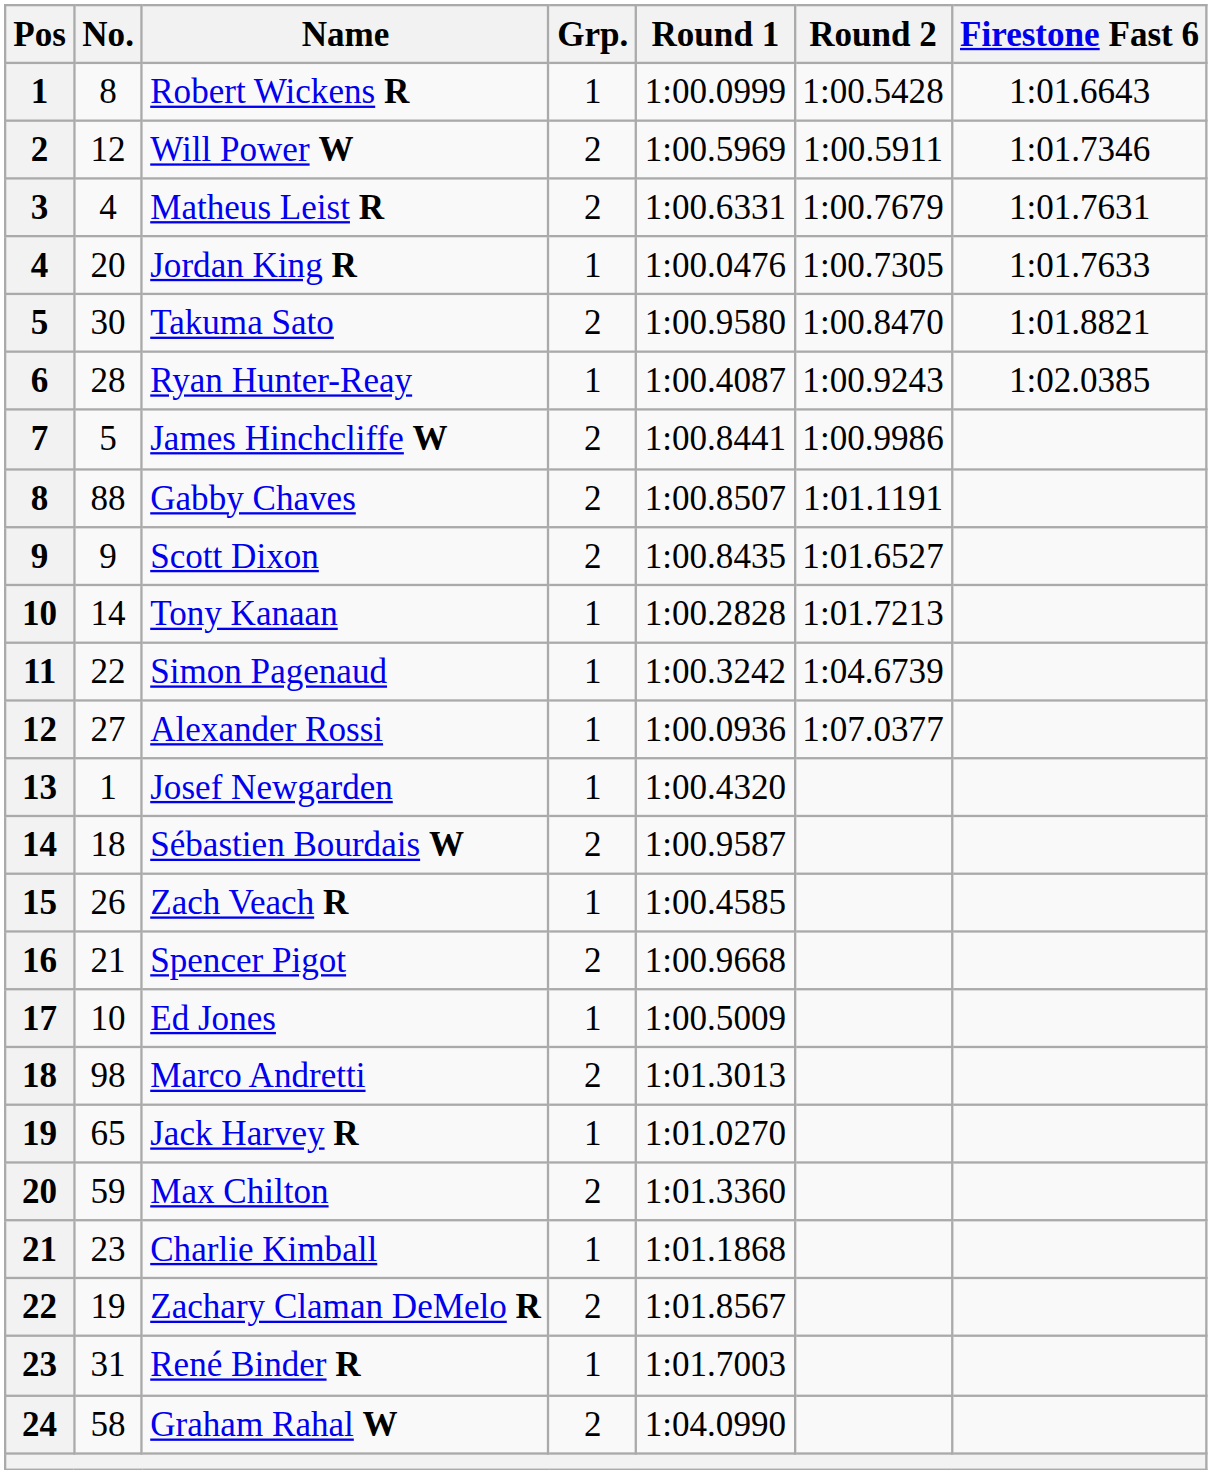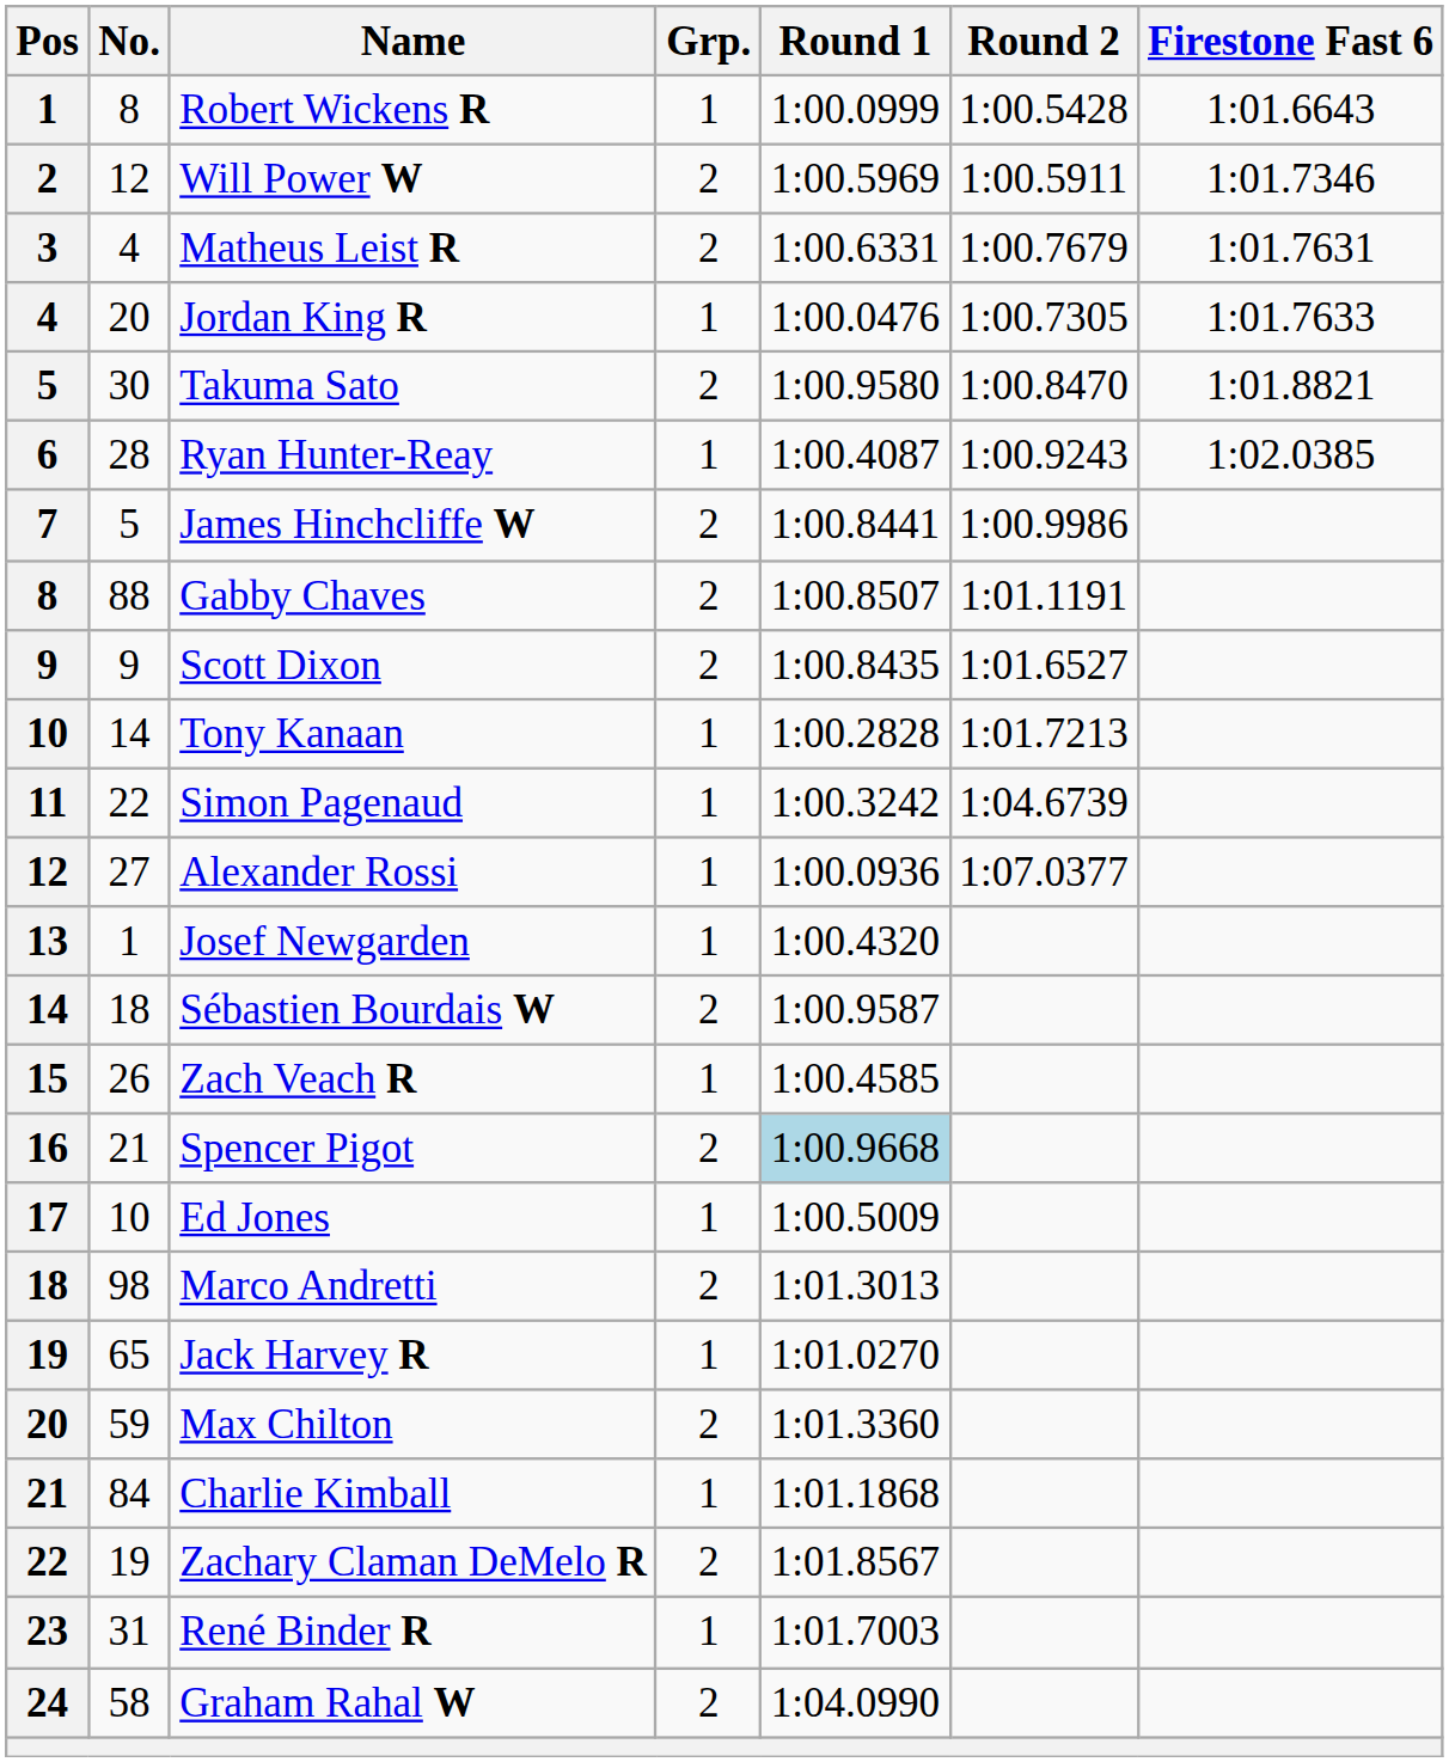Spencer Pigot | Round 1: no background -> lightblue background
Charlie Kimball | No.: 23 -> 84
